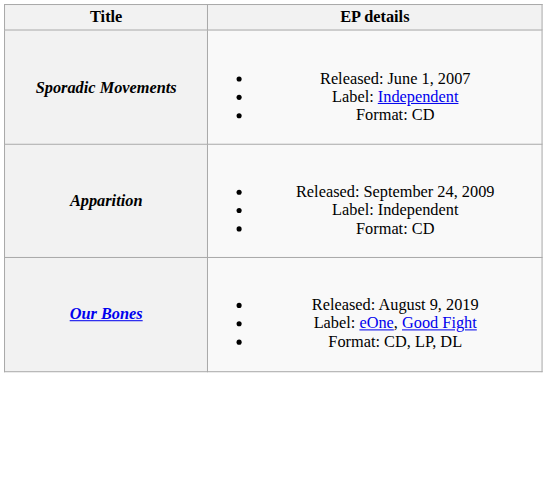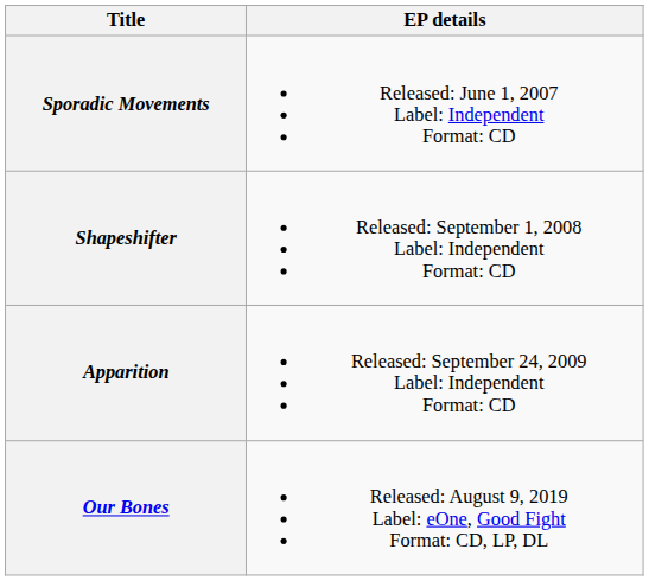+ row: Shapeshifter | Released: September 1, 2008 Label: Independent Format: CD
